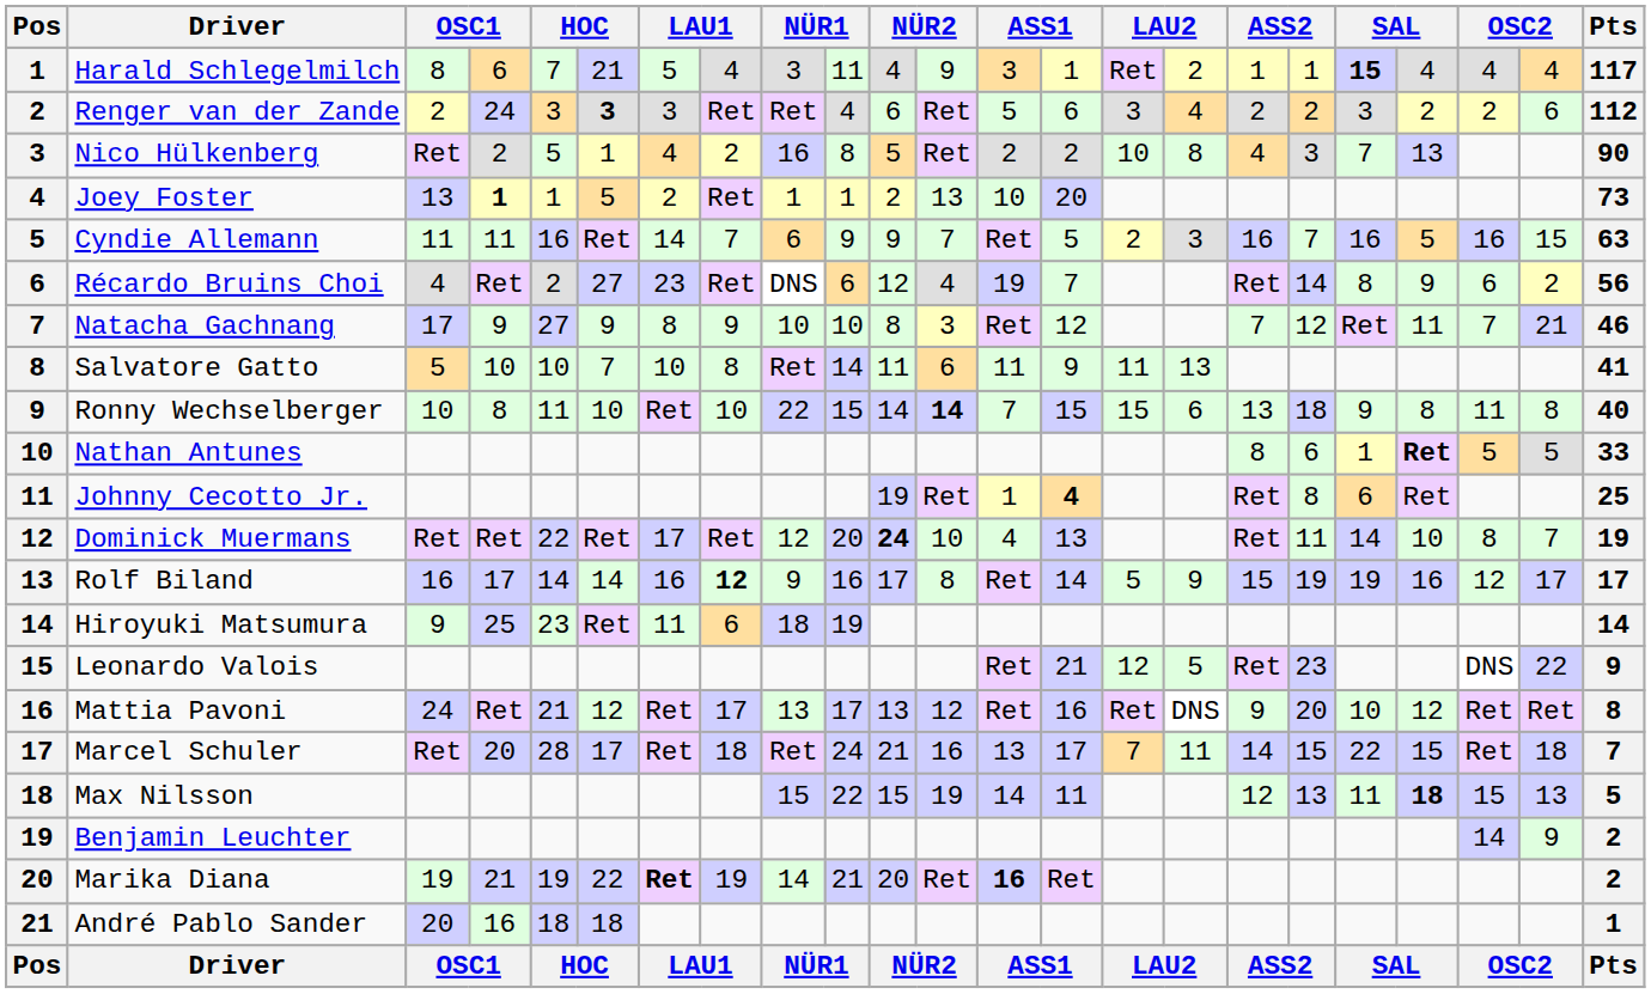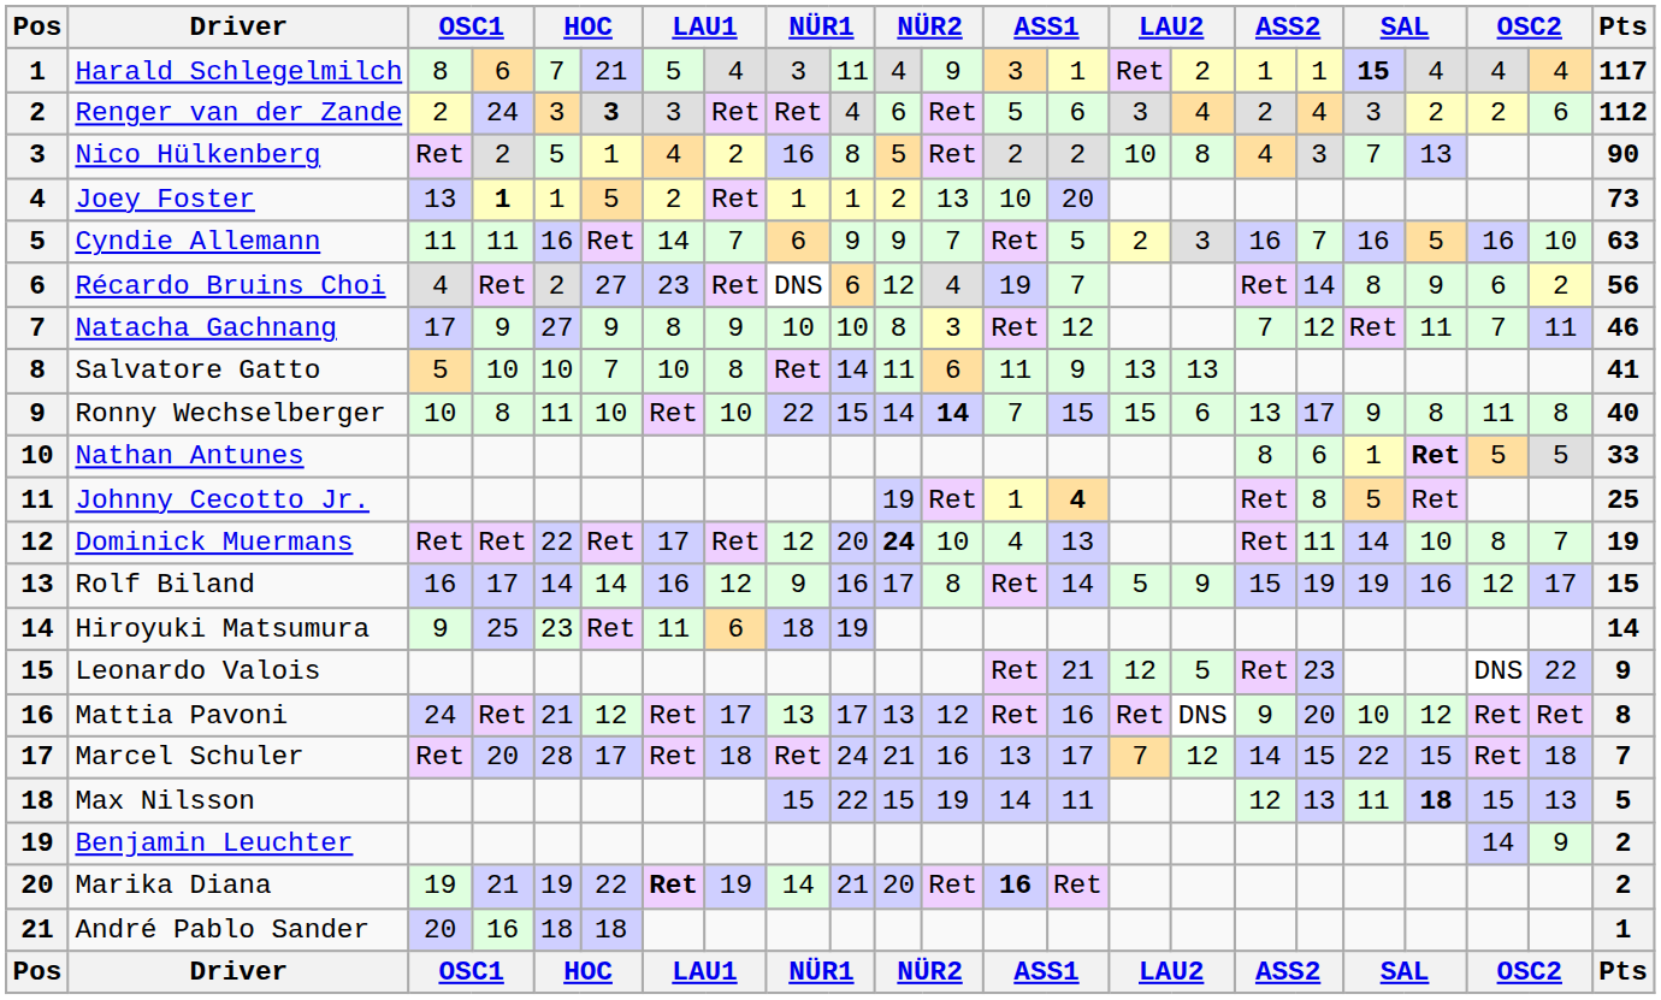Renger van der Zande | column 18: 2 -> 4
Cyndie Allemann | column 22: 15 -> 10
Natacha Gachnang | column 22: 21 -> 11
Salvatore Gatto | column 15: 11 -> 13
Ronny Wechselberger | column 18: 18 -> 17
Johnny Cecotto Jr. | column 19: 6 -> 5
Rolf Biland | column 8: bold -> normal
Rolf Biland | Pts: 17 -> 15
Marcel Schuler | column 16: 11 -> 12
